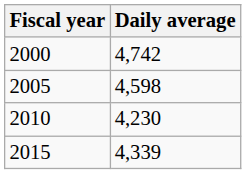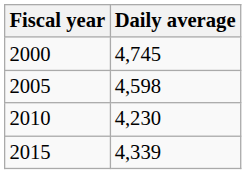2000 | Daily average: 4,742 -> 4,745
